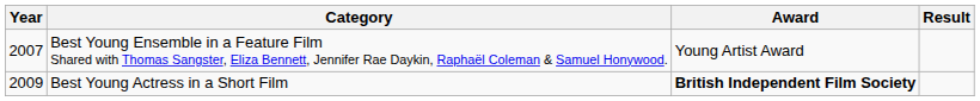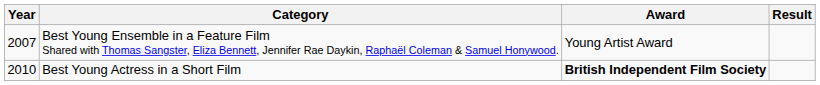Best Young Actress in a Short Film | Year: 2009 -> 2010
